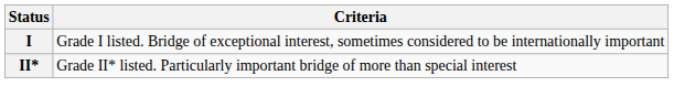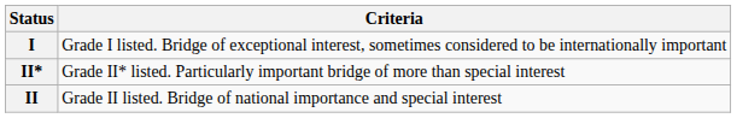+ row: II | Grade II listed. Bridge of national importance and special interest
